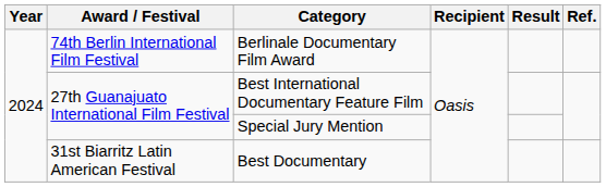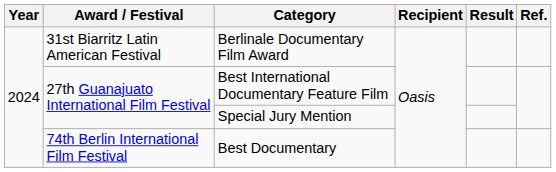Berlinale Documentary Film Award | Award / Festival: 74th Berlin International Film Festival -> 31st Biarritz Latin American Festival
Best Documentary | Award / Festival: 31st Biarritz Latin American Festival -> 74th Berlin International Film Festival
